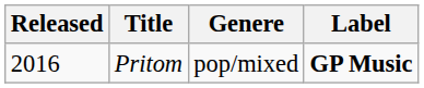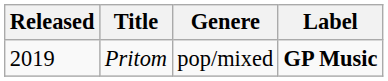Pritom | Released: 2016 -> 2019
